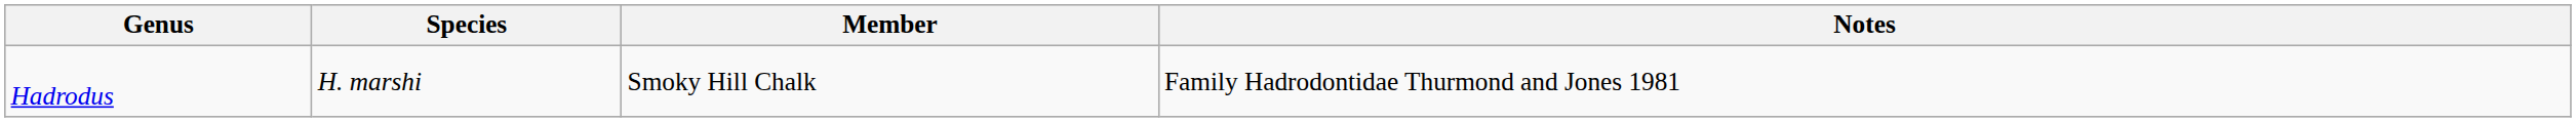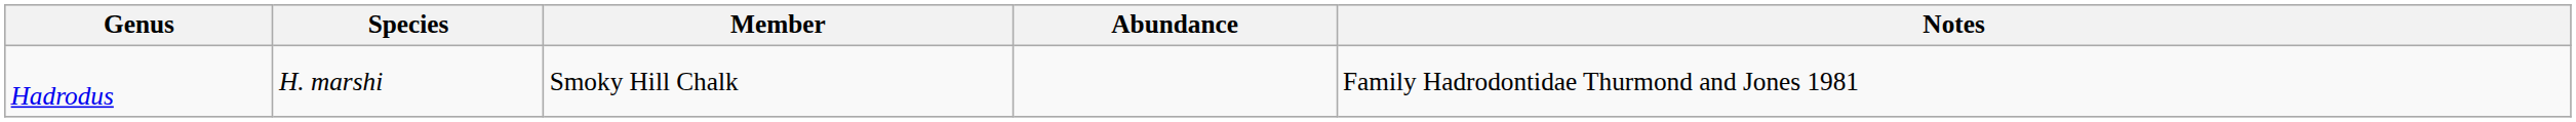+ column: Abundance
